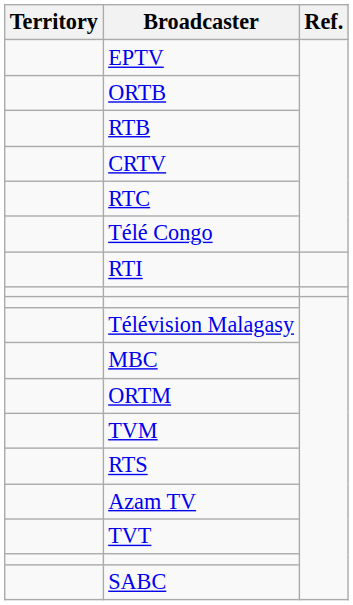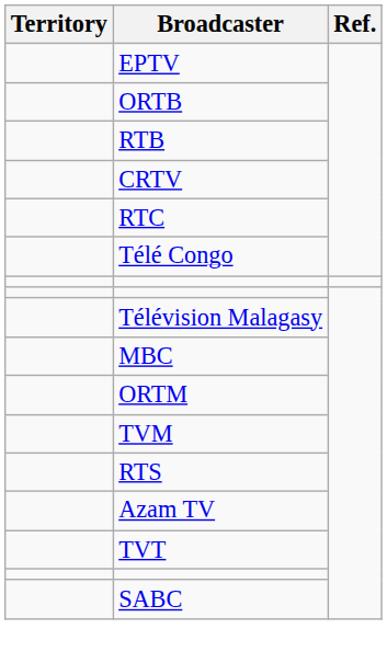- row: RTI
